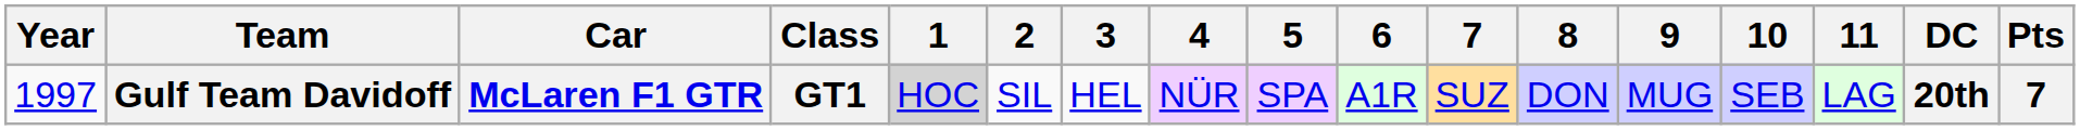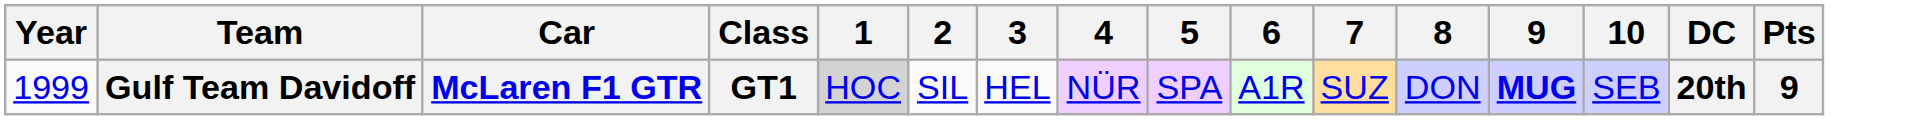- column: 11 | LAG
Gulf Team Davidoff | Year: 1997 -> 1999
Gulf Team Davidoff | 9: normal -> bold
Gulf Team Davidoff | Pts: 7 -> 9
